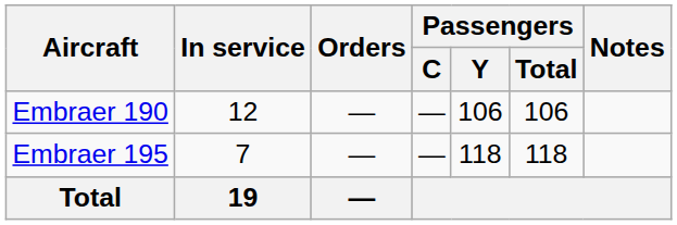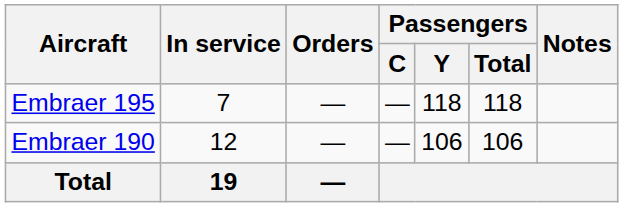rows swapped: Embraer 190 <-> Embraer 195
